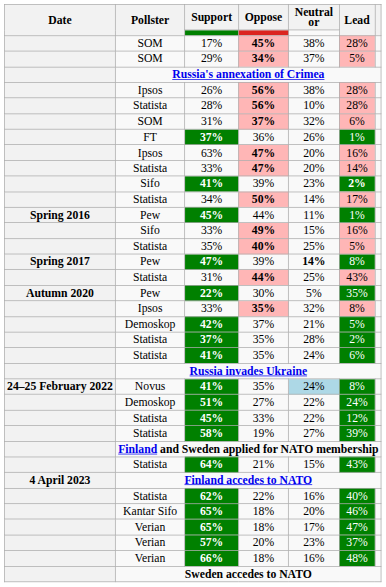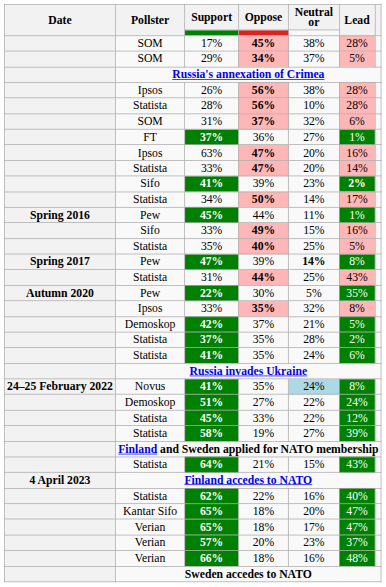36% | Neutral or: 26% -> 27%
Kantar Sifo / 18% | Lead: 46% -> 47%
